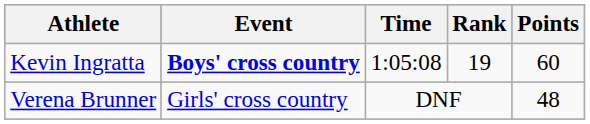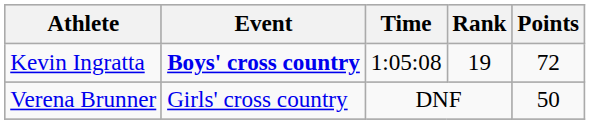Kevin Ingratta | Points: 60 -> 72
Verena Brunner | Points: 48 -> 50
